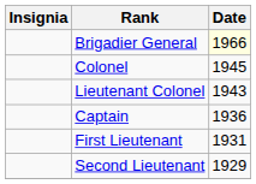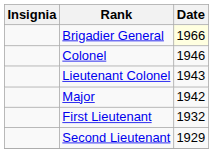Colonel | Date: 1945 -> 1946
+ row: Major | 1942
- row: Captain | 1936
First Lieutenant | Date: 1931 -> 1932
